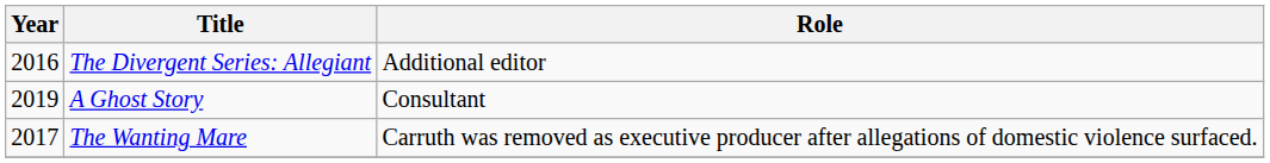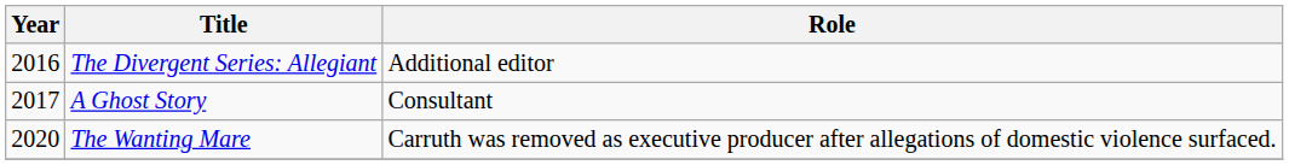A Ghost Story | Year: 2019 -> 2017
The Wanting Mare | Year: 2017 -> 2020
